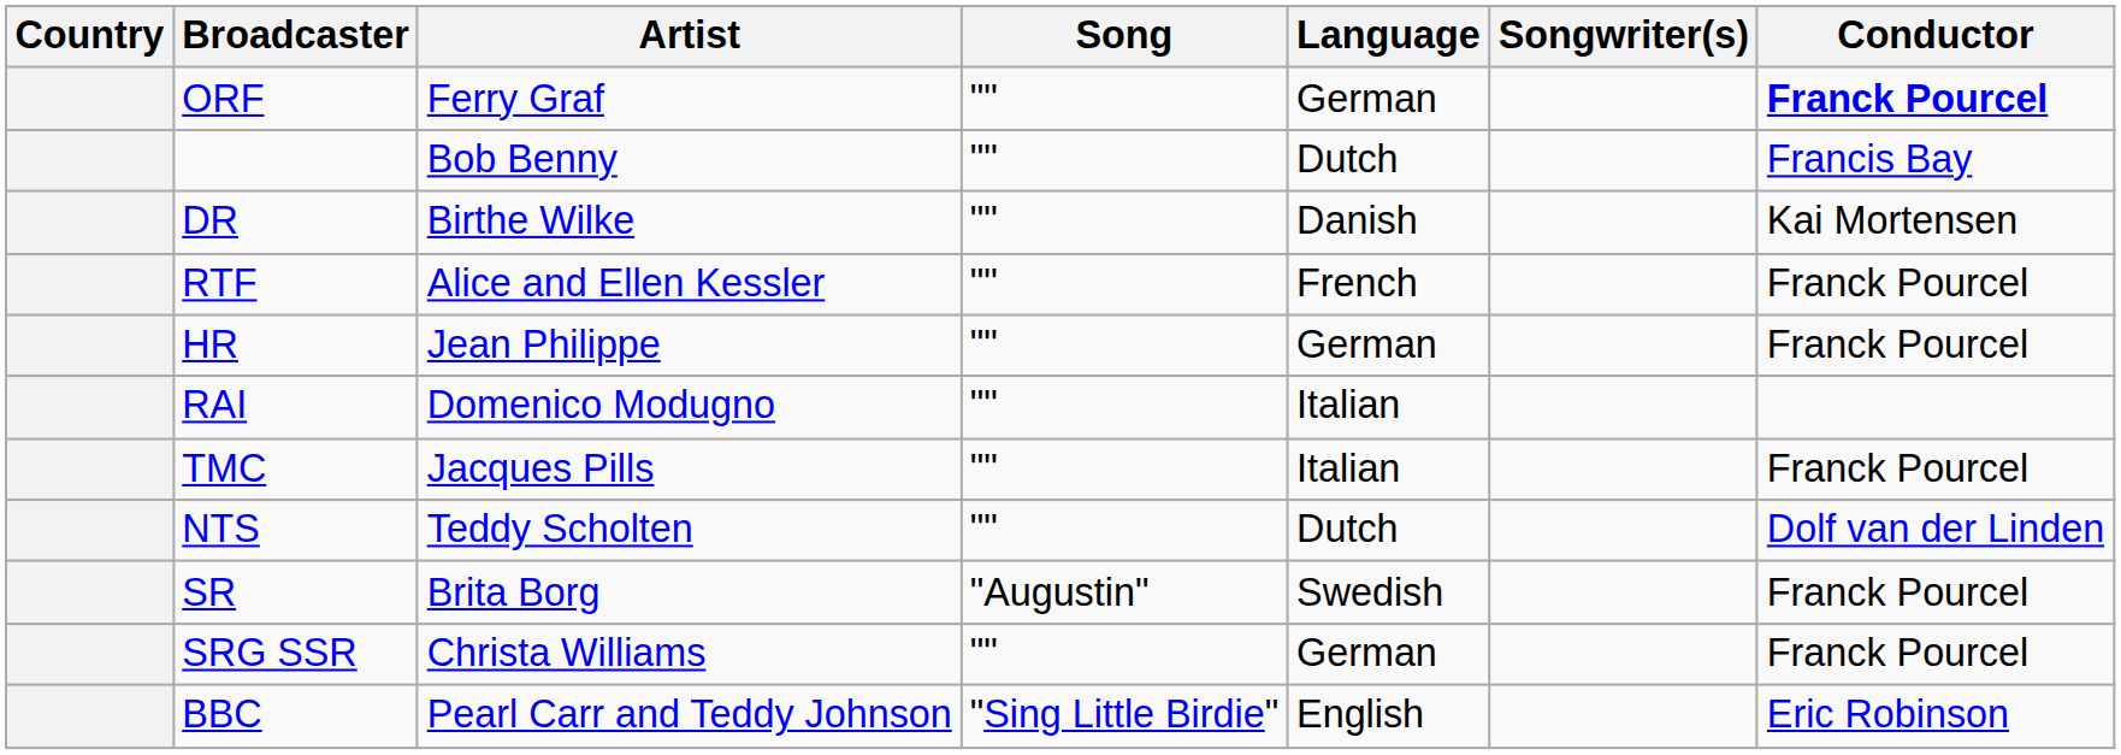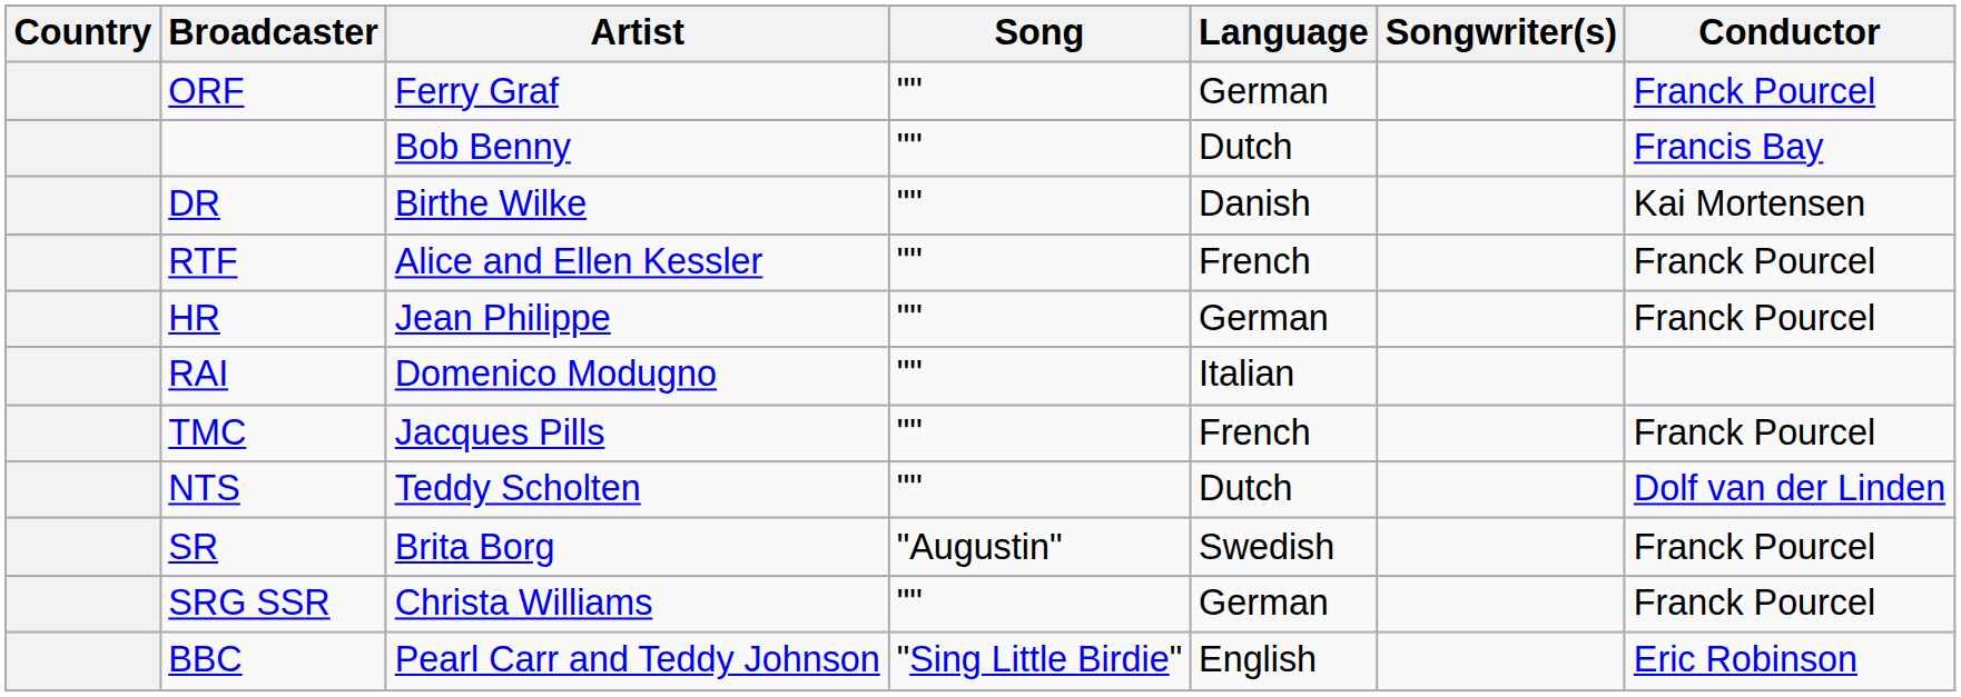ORF | Conductor: bold -> normal
TMC | Language: Italian -> French
